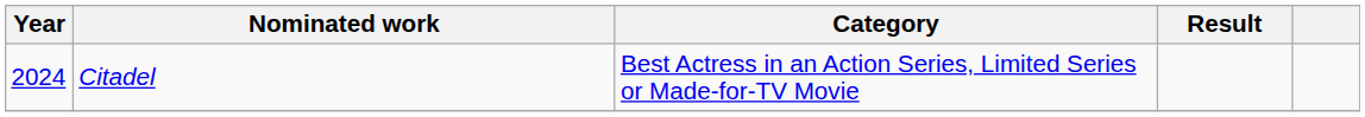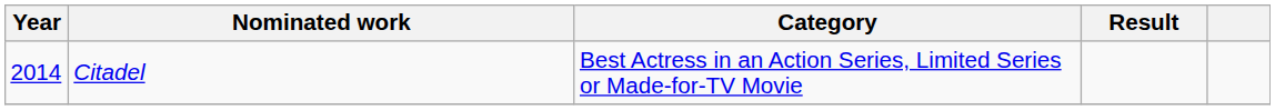Citadel | Year: 2024 -> 2014
